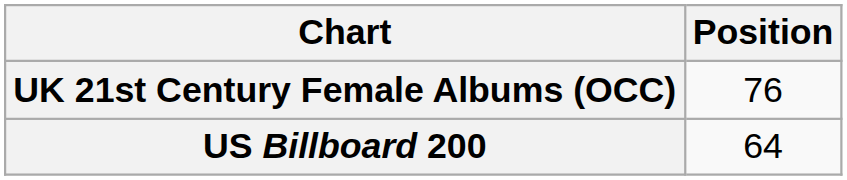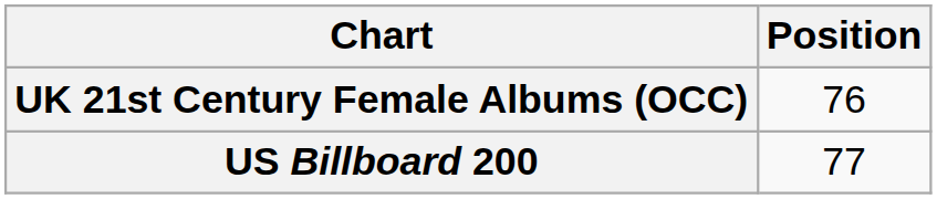US Billboard 200 | Position: 64 -> 77
